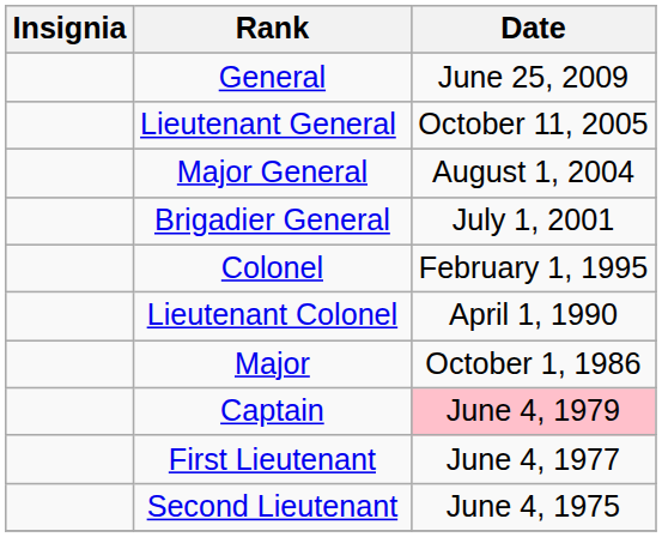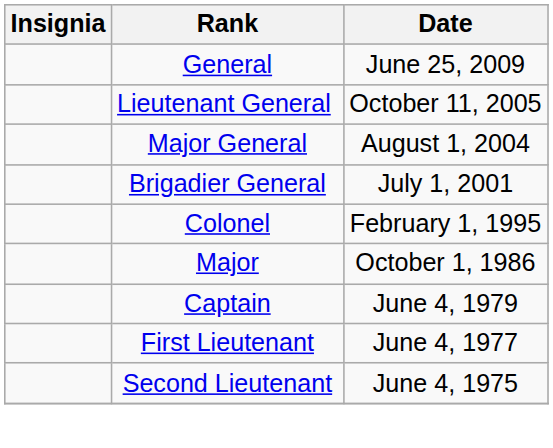- row: Lieutenant Colonel | April 1, 1990
Captain | Date: pink background -> no background
